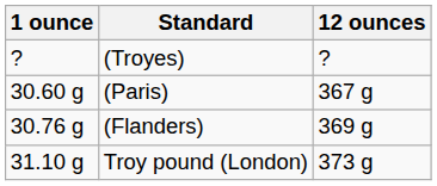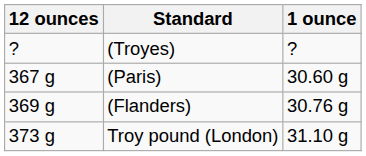columns swapped: 1 ounce <-> 12 ounces
